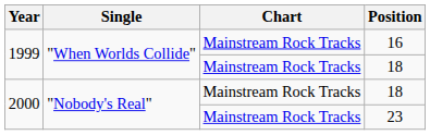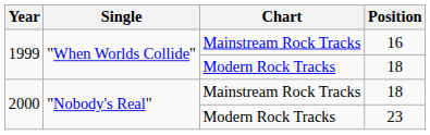1999 / 18 | Chart: Mainstream Rock Tracks -> Modern Rock Tracks
23 | Chart: Mainstream Rock Tracks -> Modern Rock Tracks
